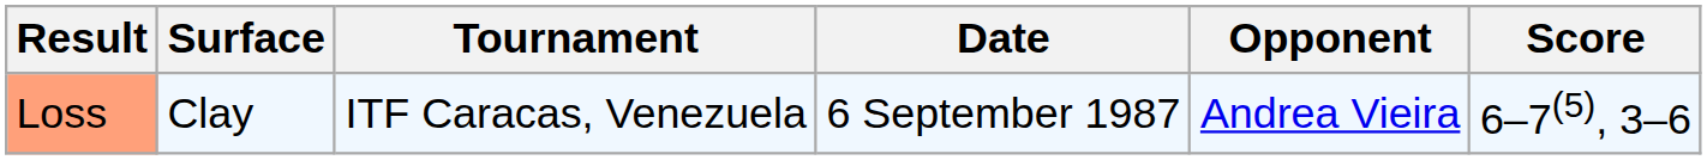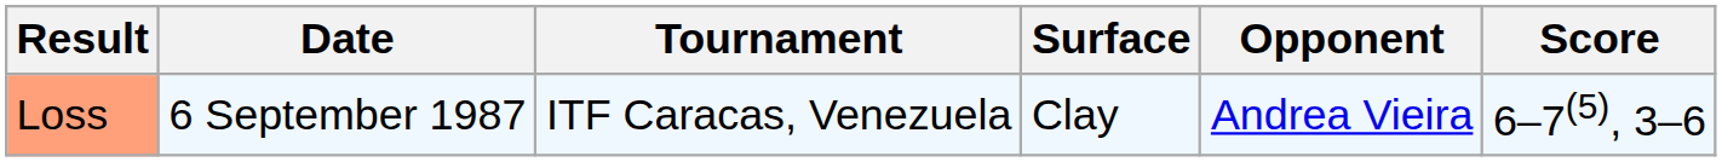columns swapped: Date <-> Surface
